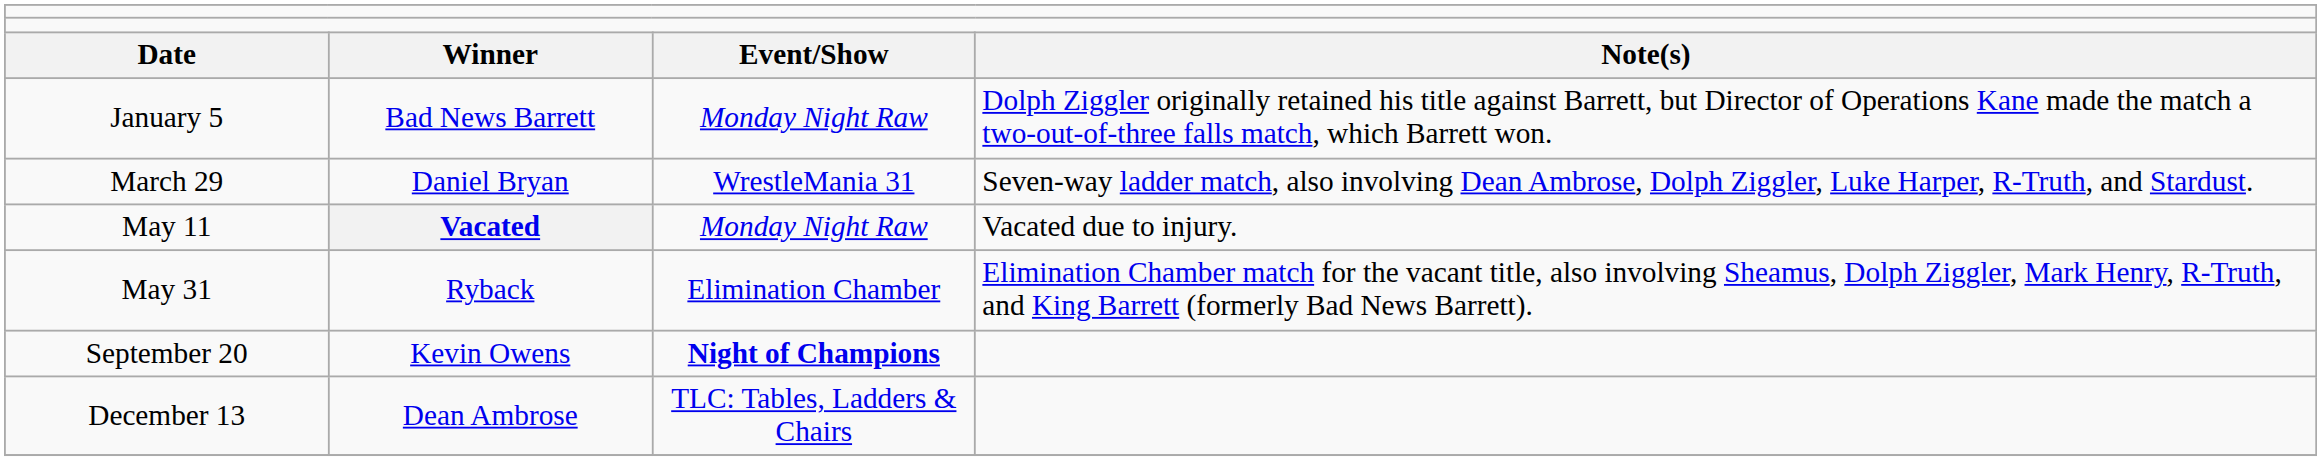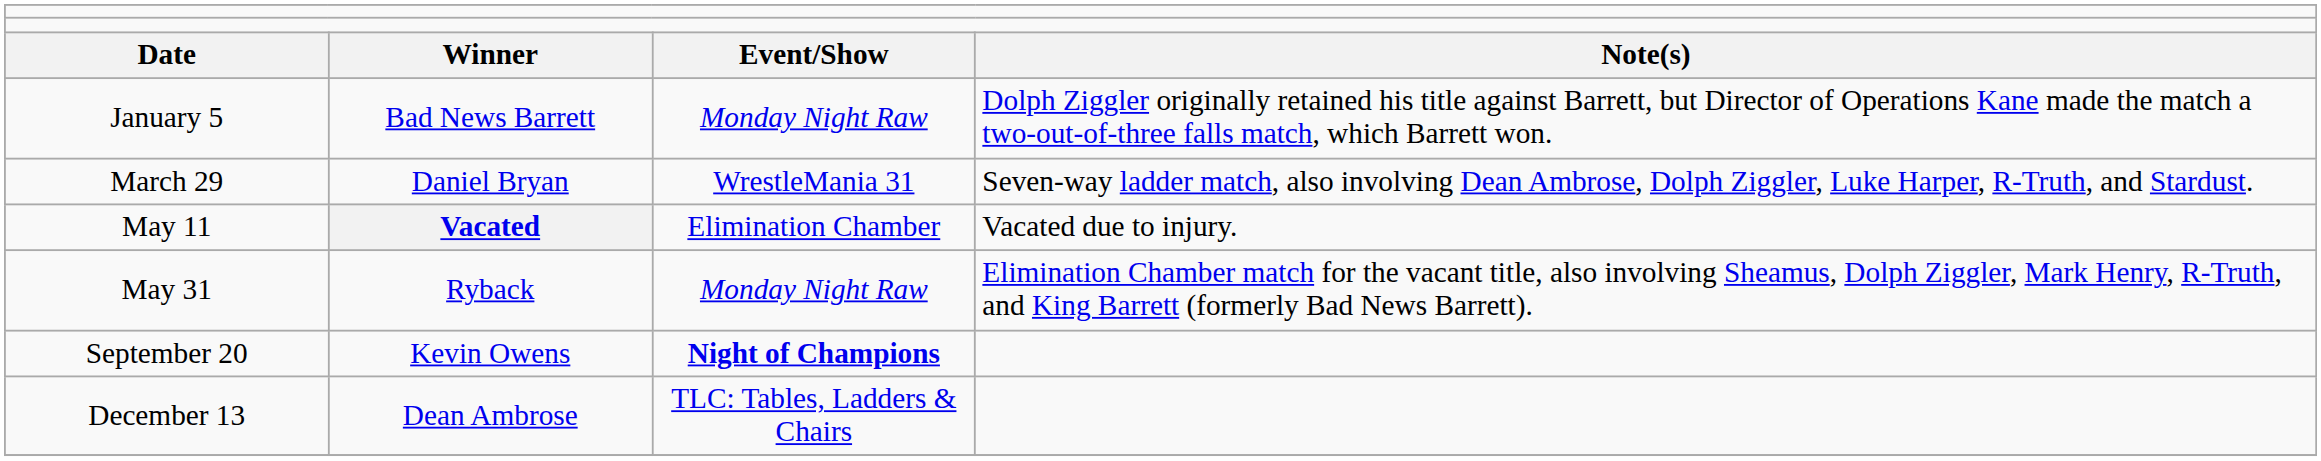May 11 | column 3: Monday Night Raw -> Elimination Chamber
May 31 | column 3: Elimination Chamber -> Monday Night Raw
